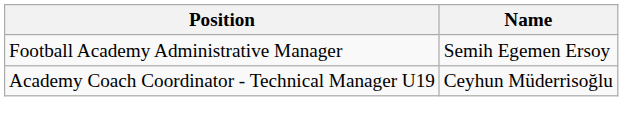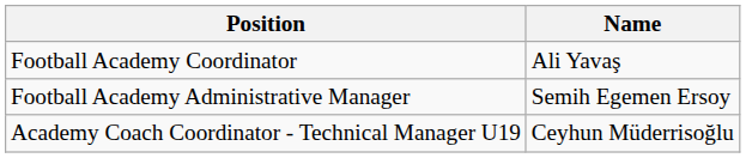+ row: Football Academy Coordinator | Ali Yavaş
